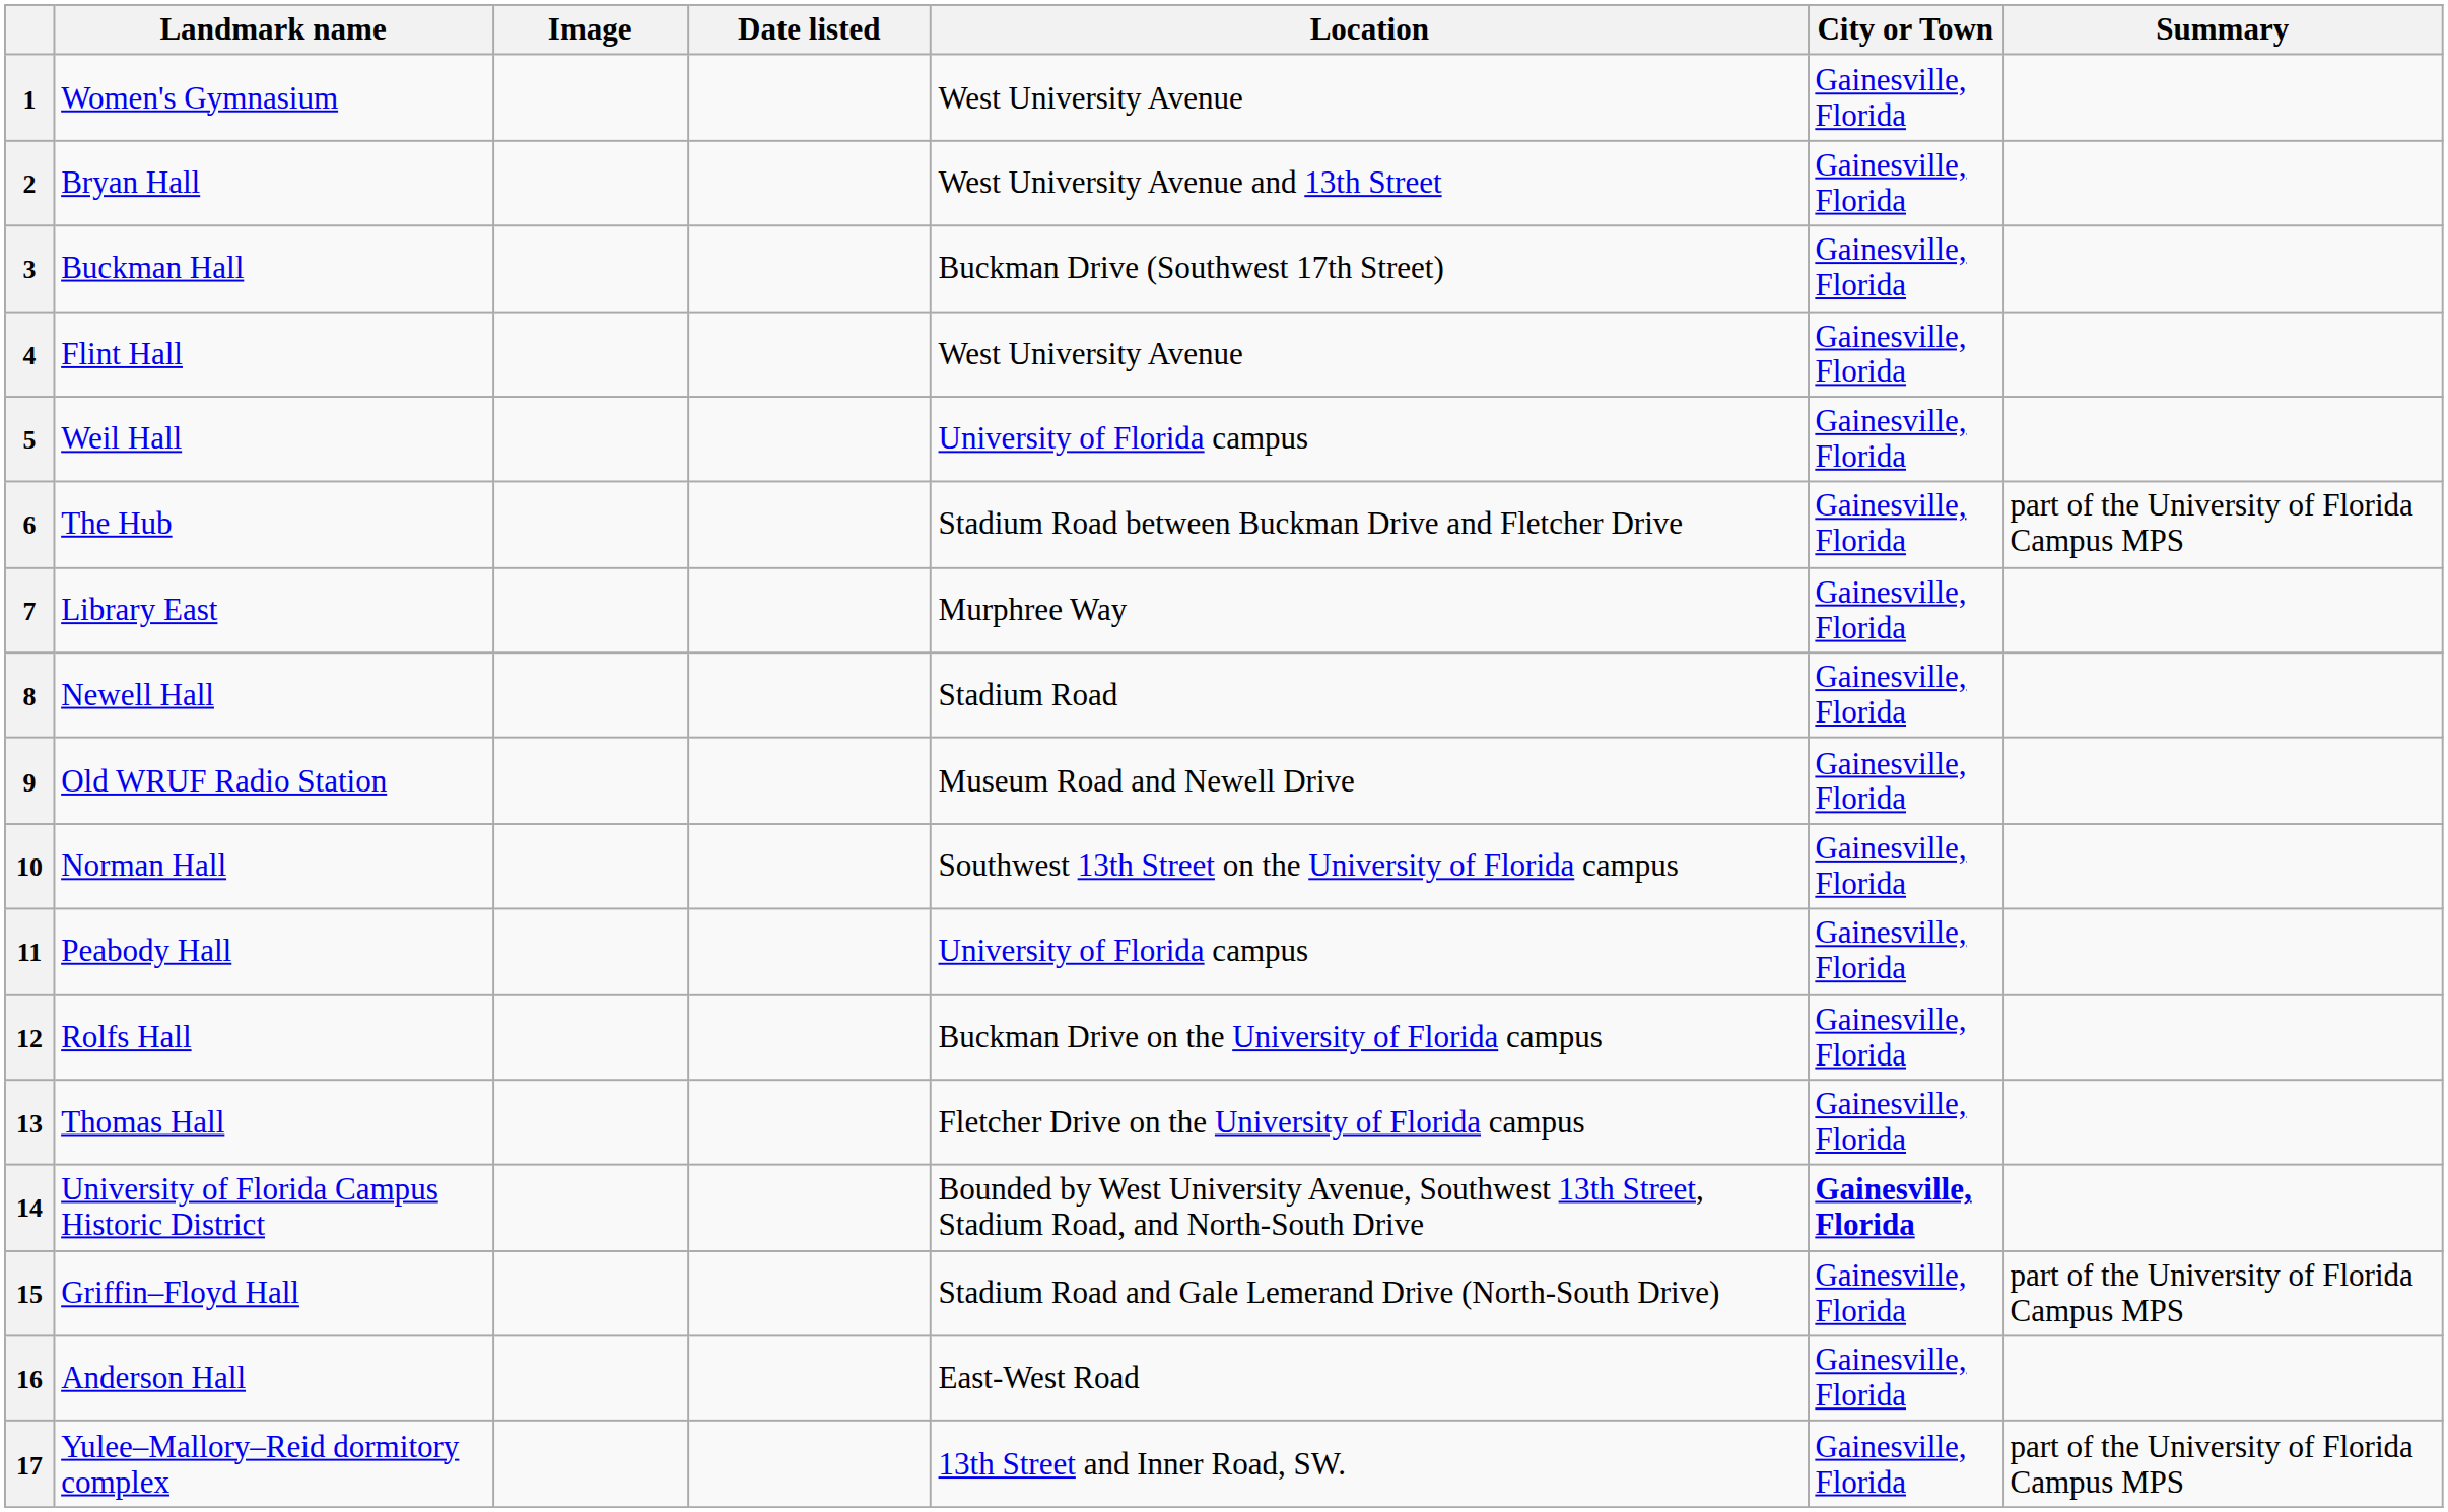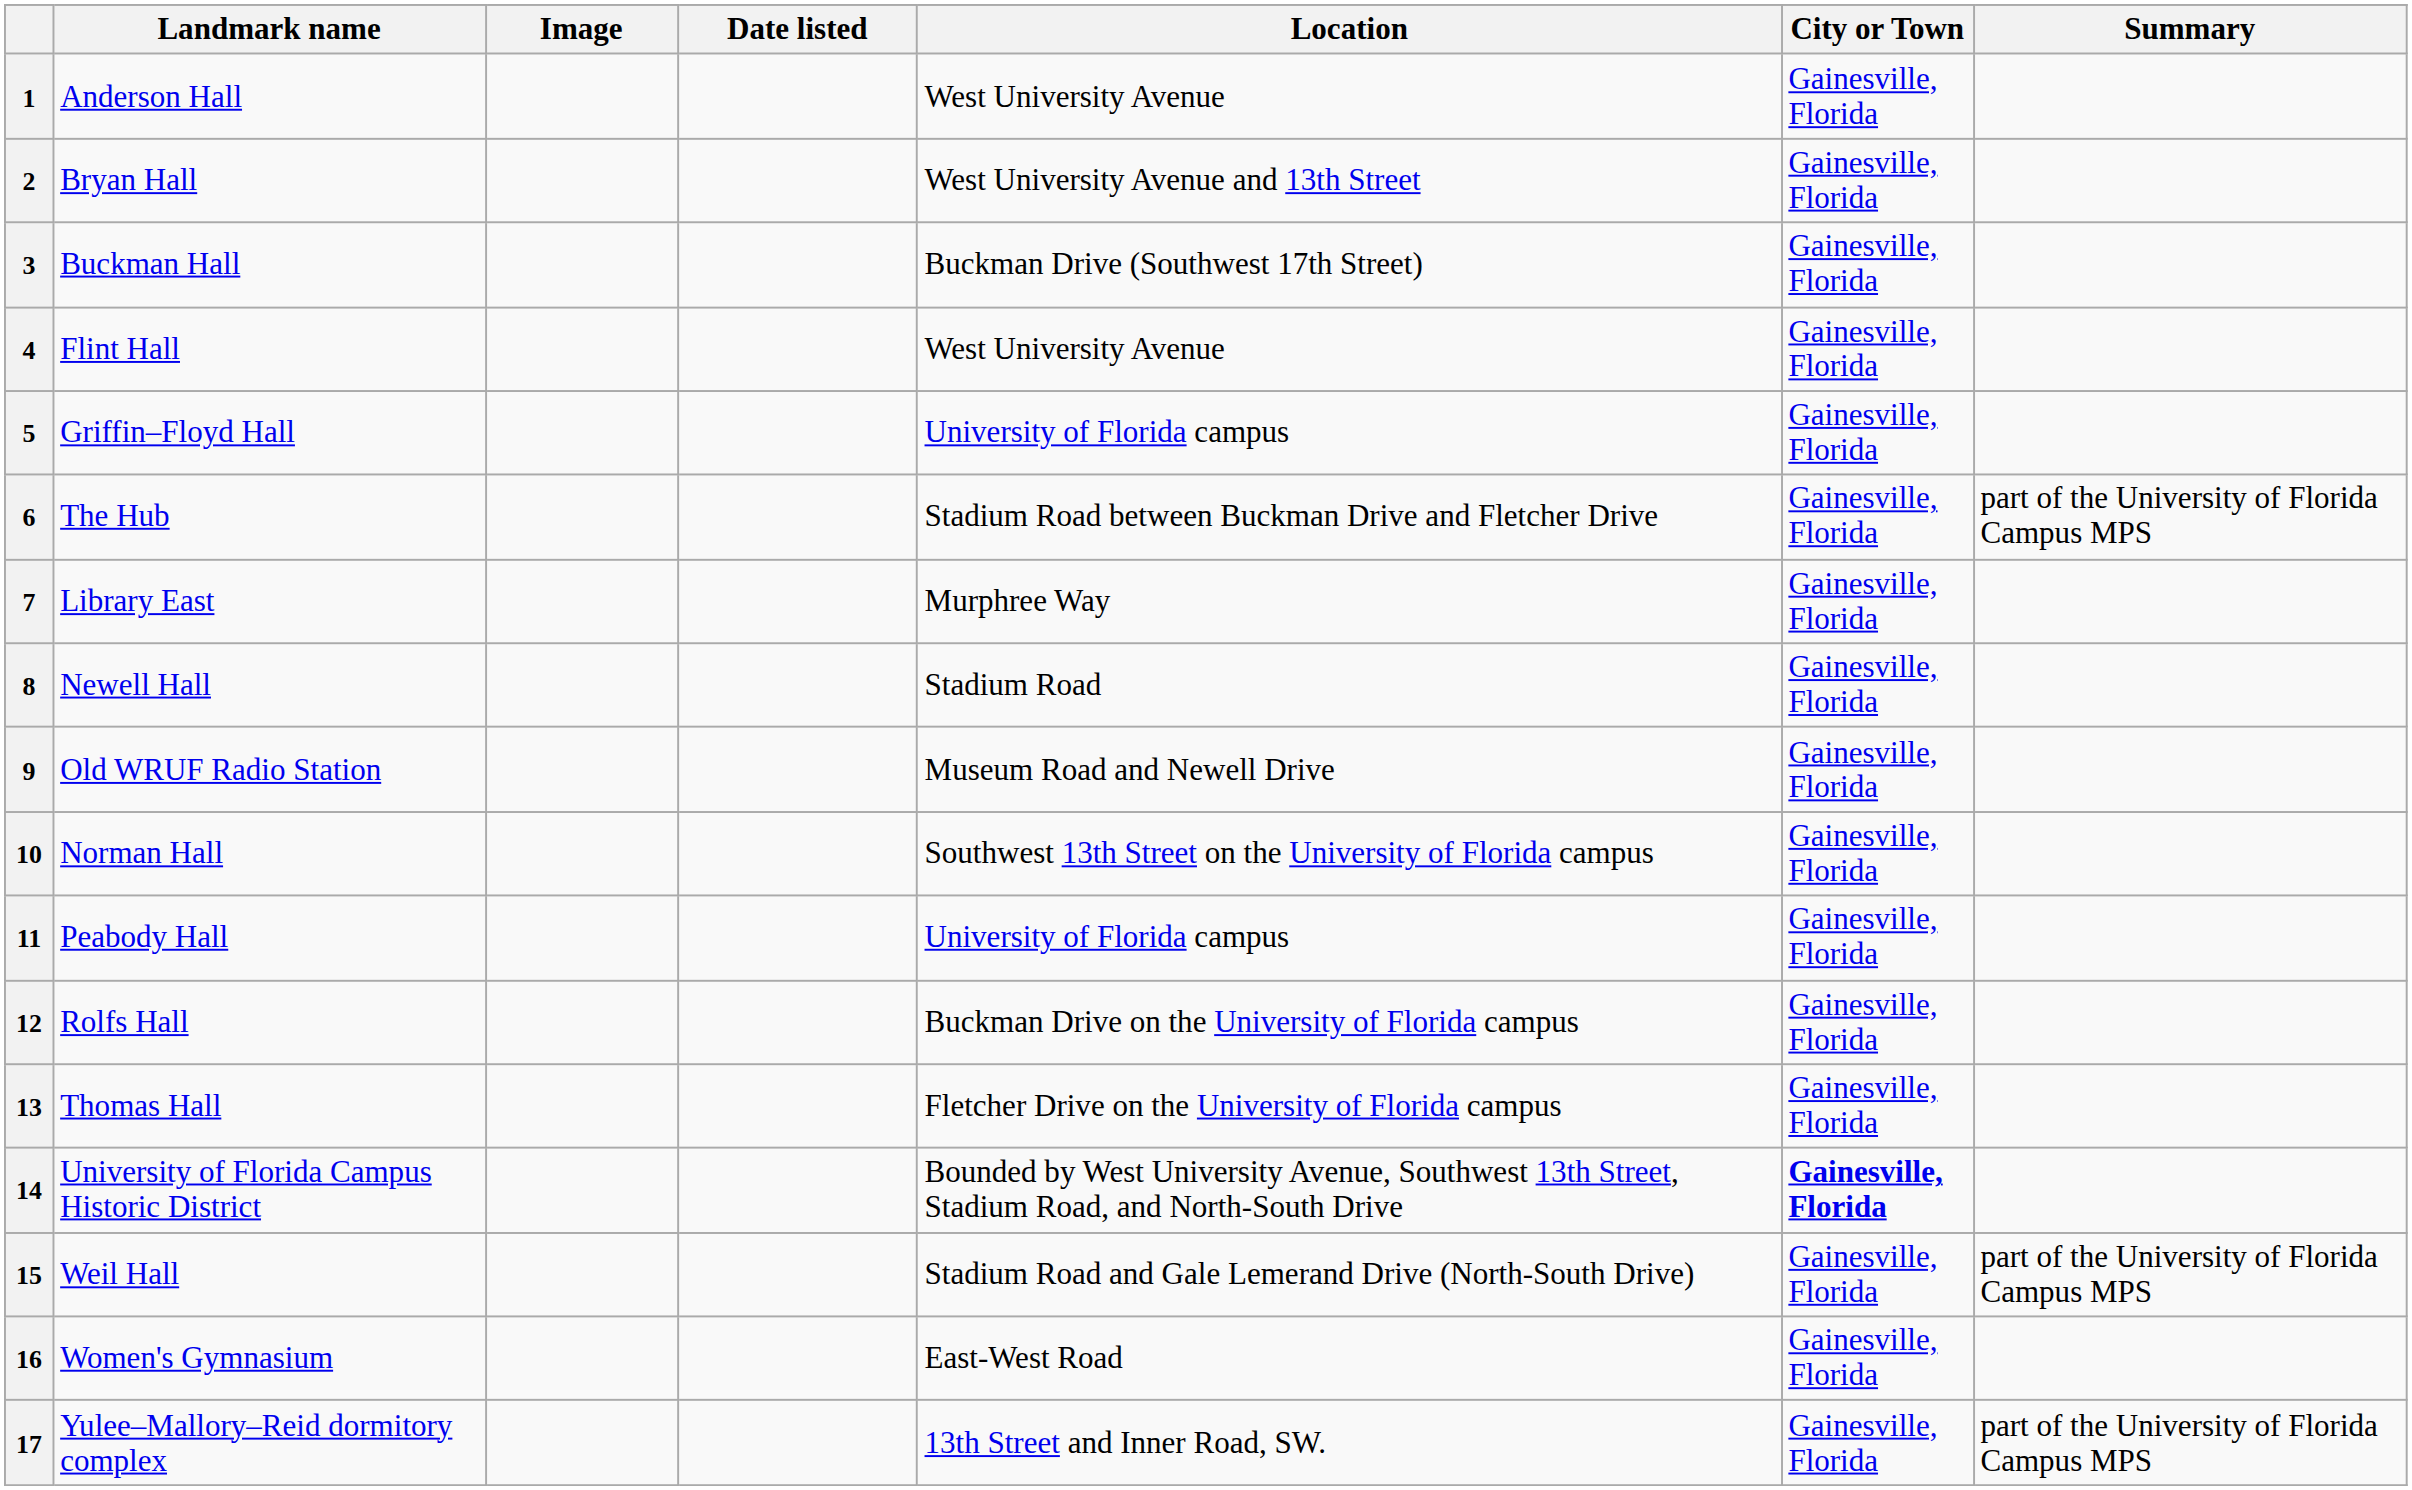1 | Landmark name: Women's Gymnasium -> Anderson Hall
5 | Landmark name: Weil Hall -> Griffin–Floyd Hall
15 | Landmark name: Griffin–Floyd Hall -> Weil Hall
16 | Landmark name: Anderson Hall -> Women's Gymnasium
